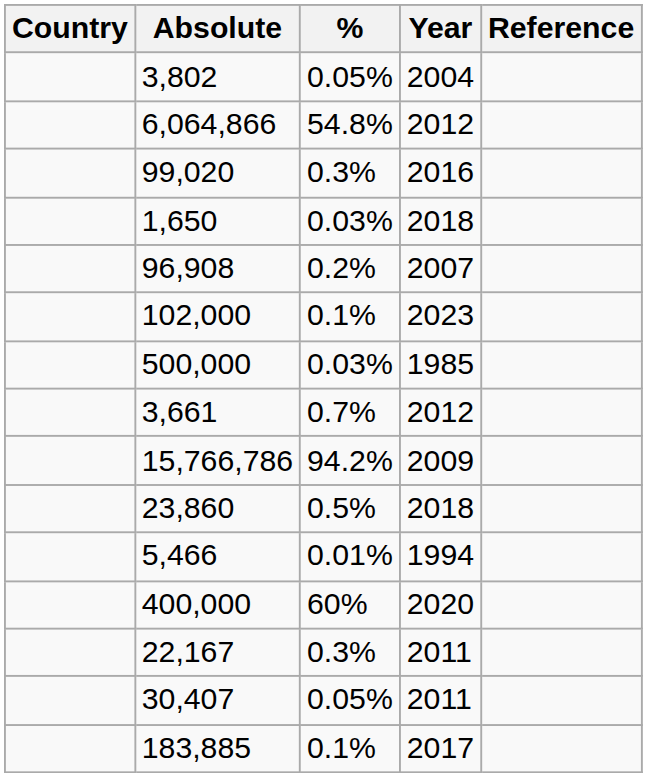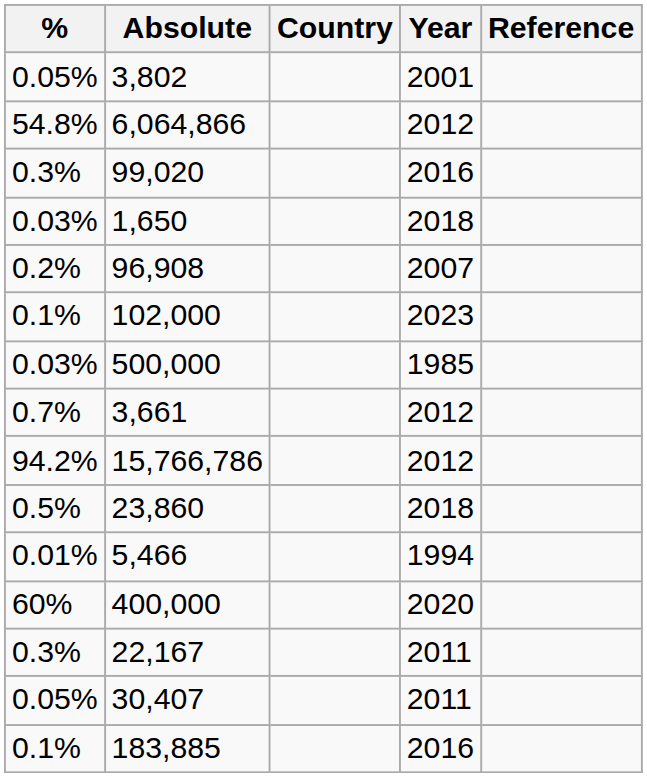columns swapped: Country <-> %
3,802 | Year: 2004 -> 2001
15,766,786 | Year: 2009 -> 2012
183,885 | Year: 2017 -> 2016
